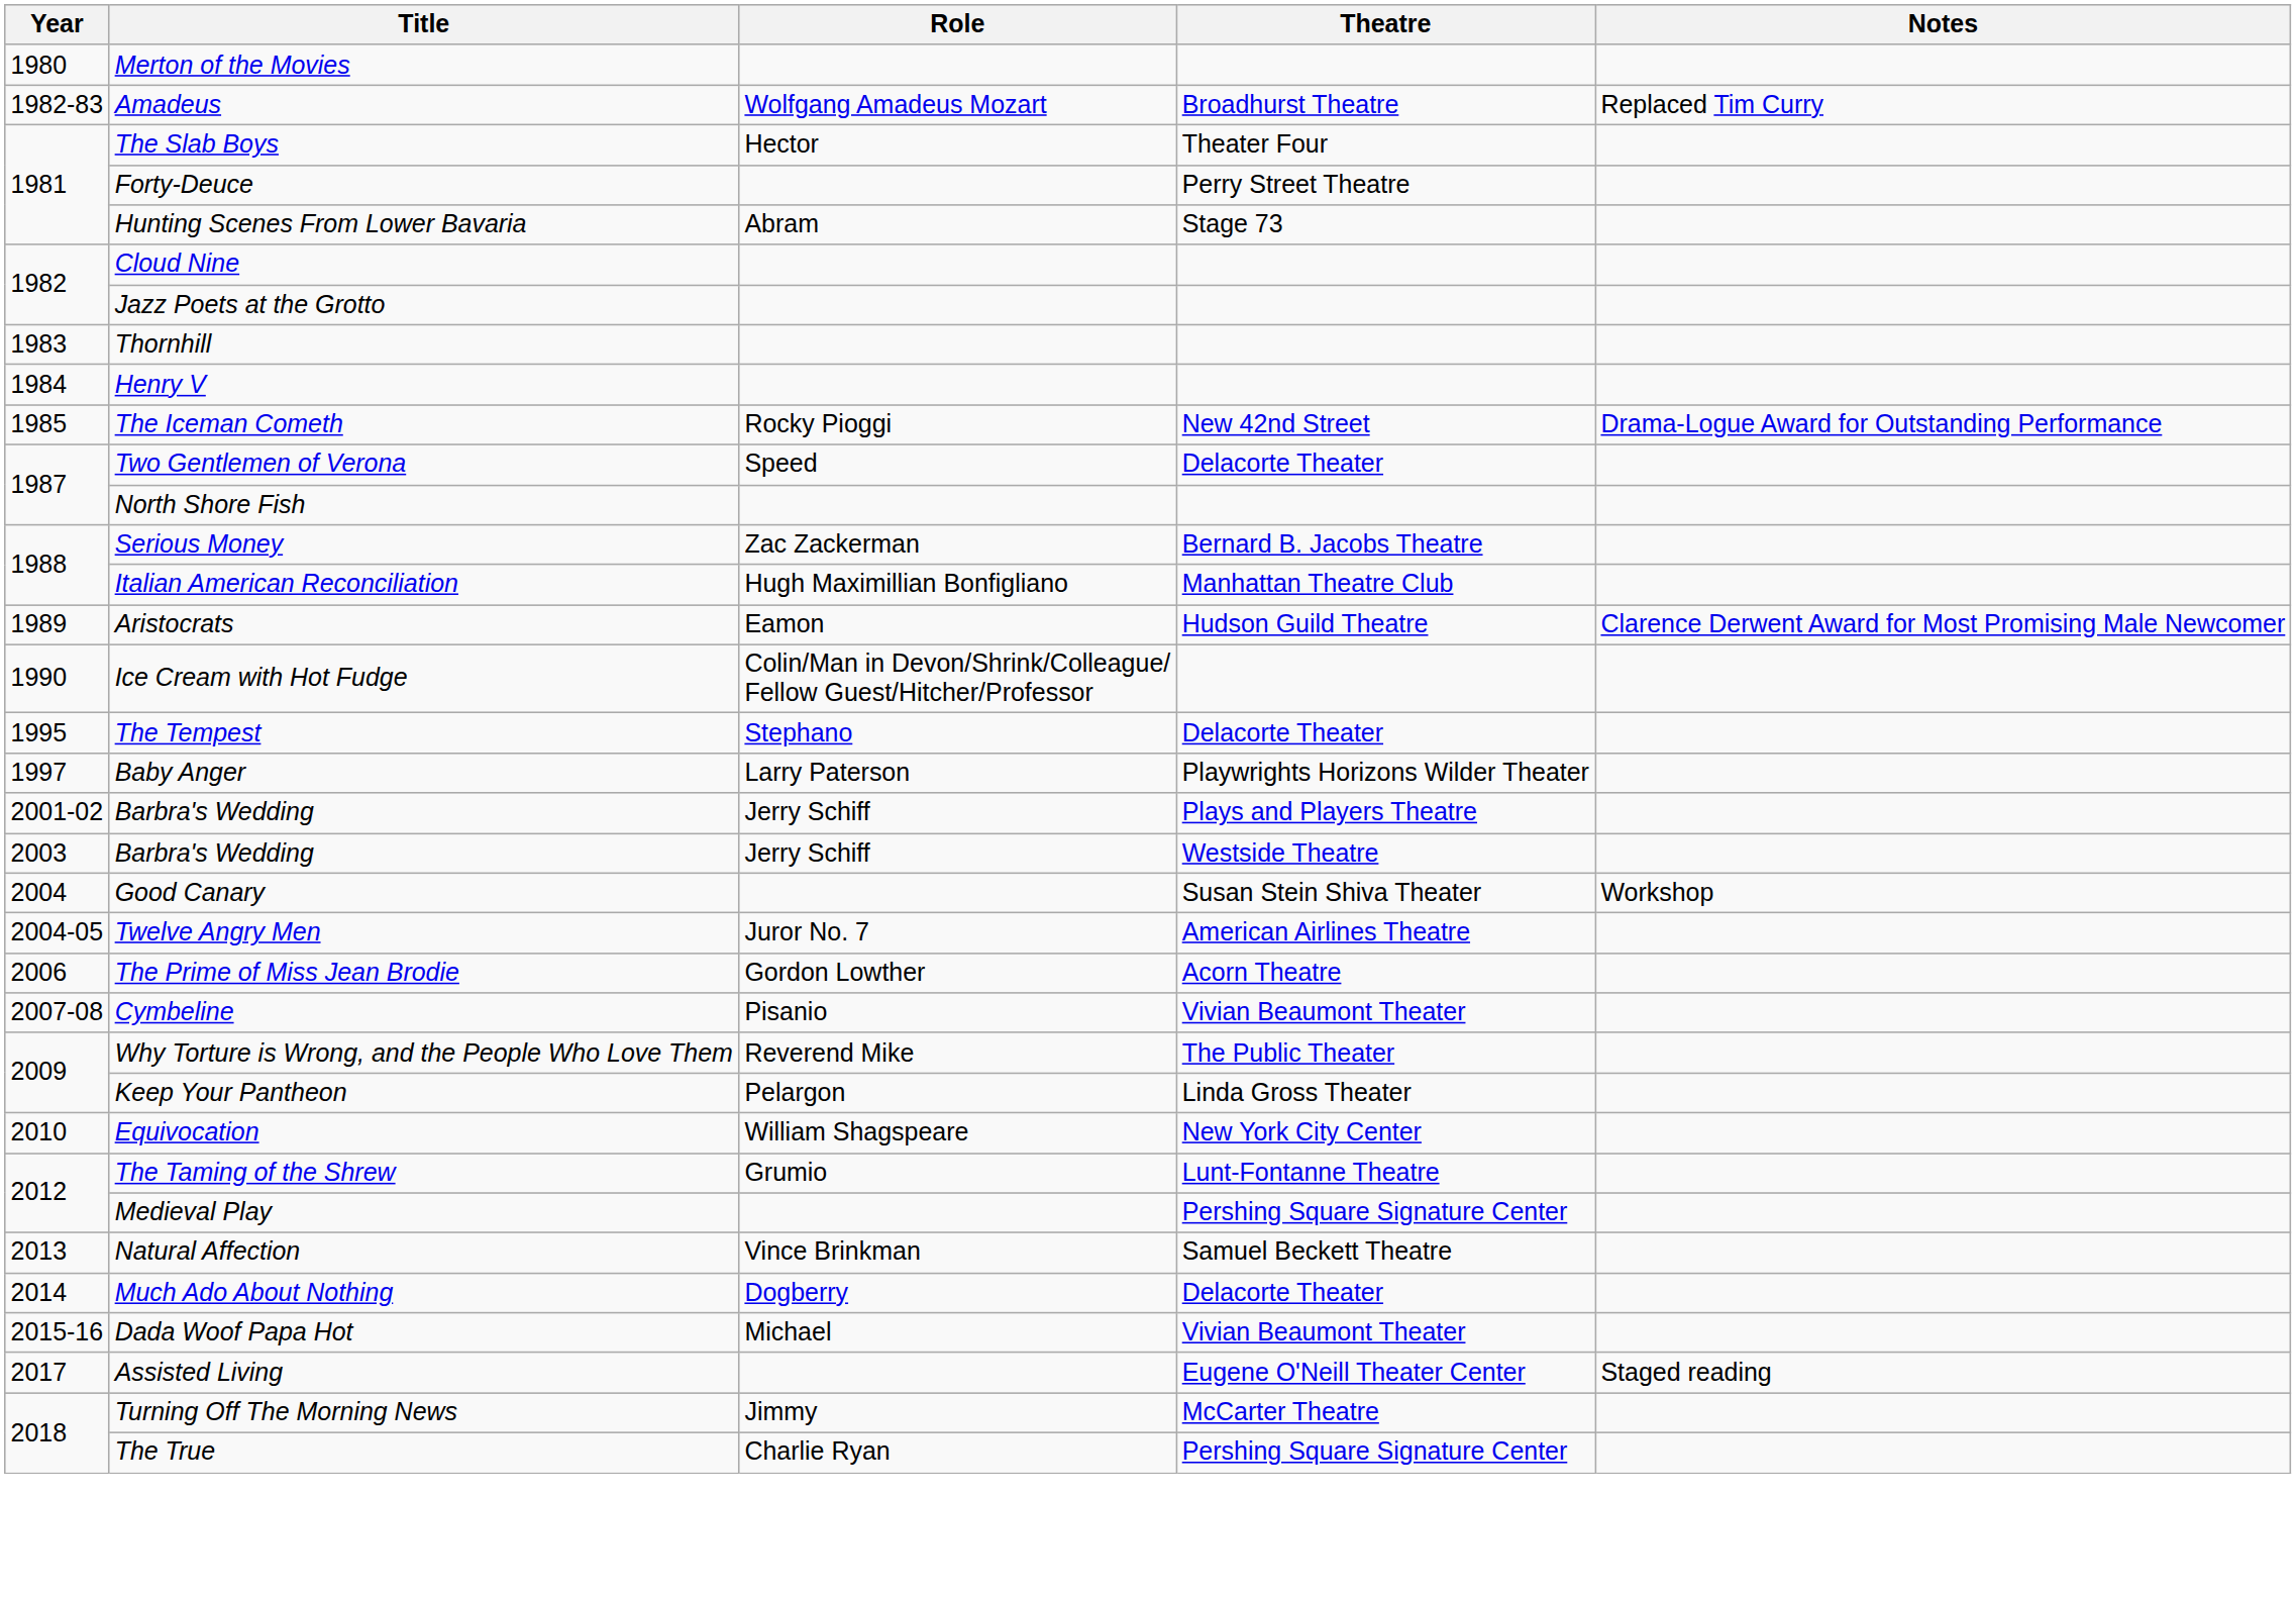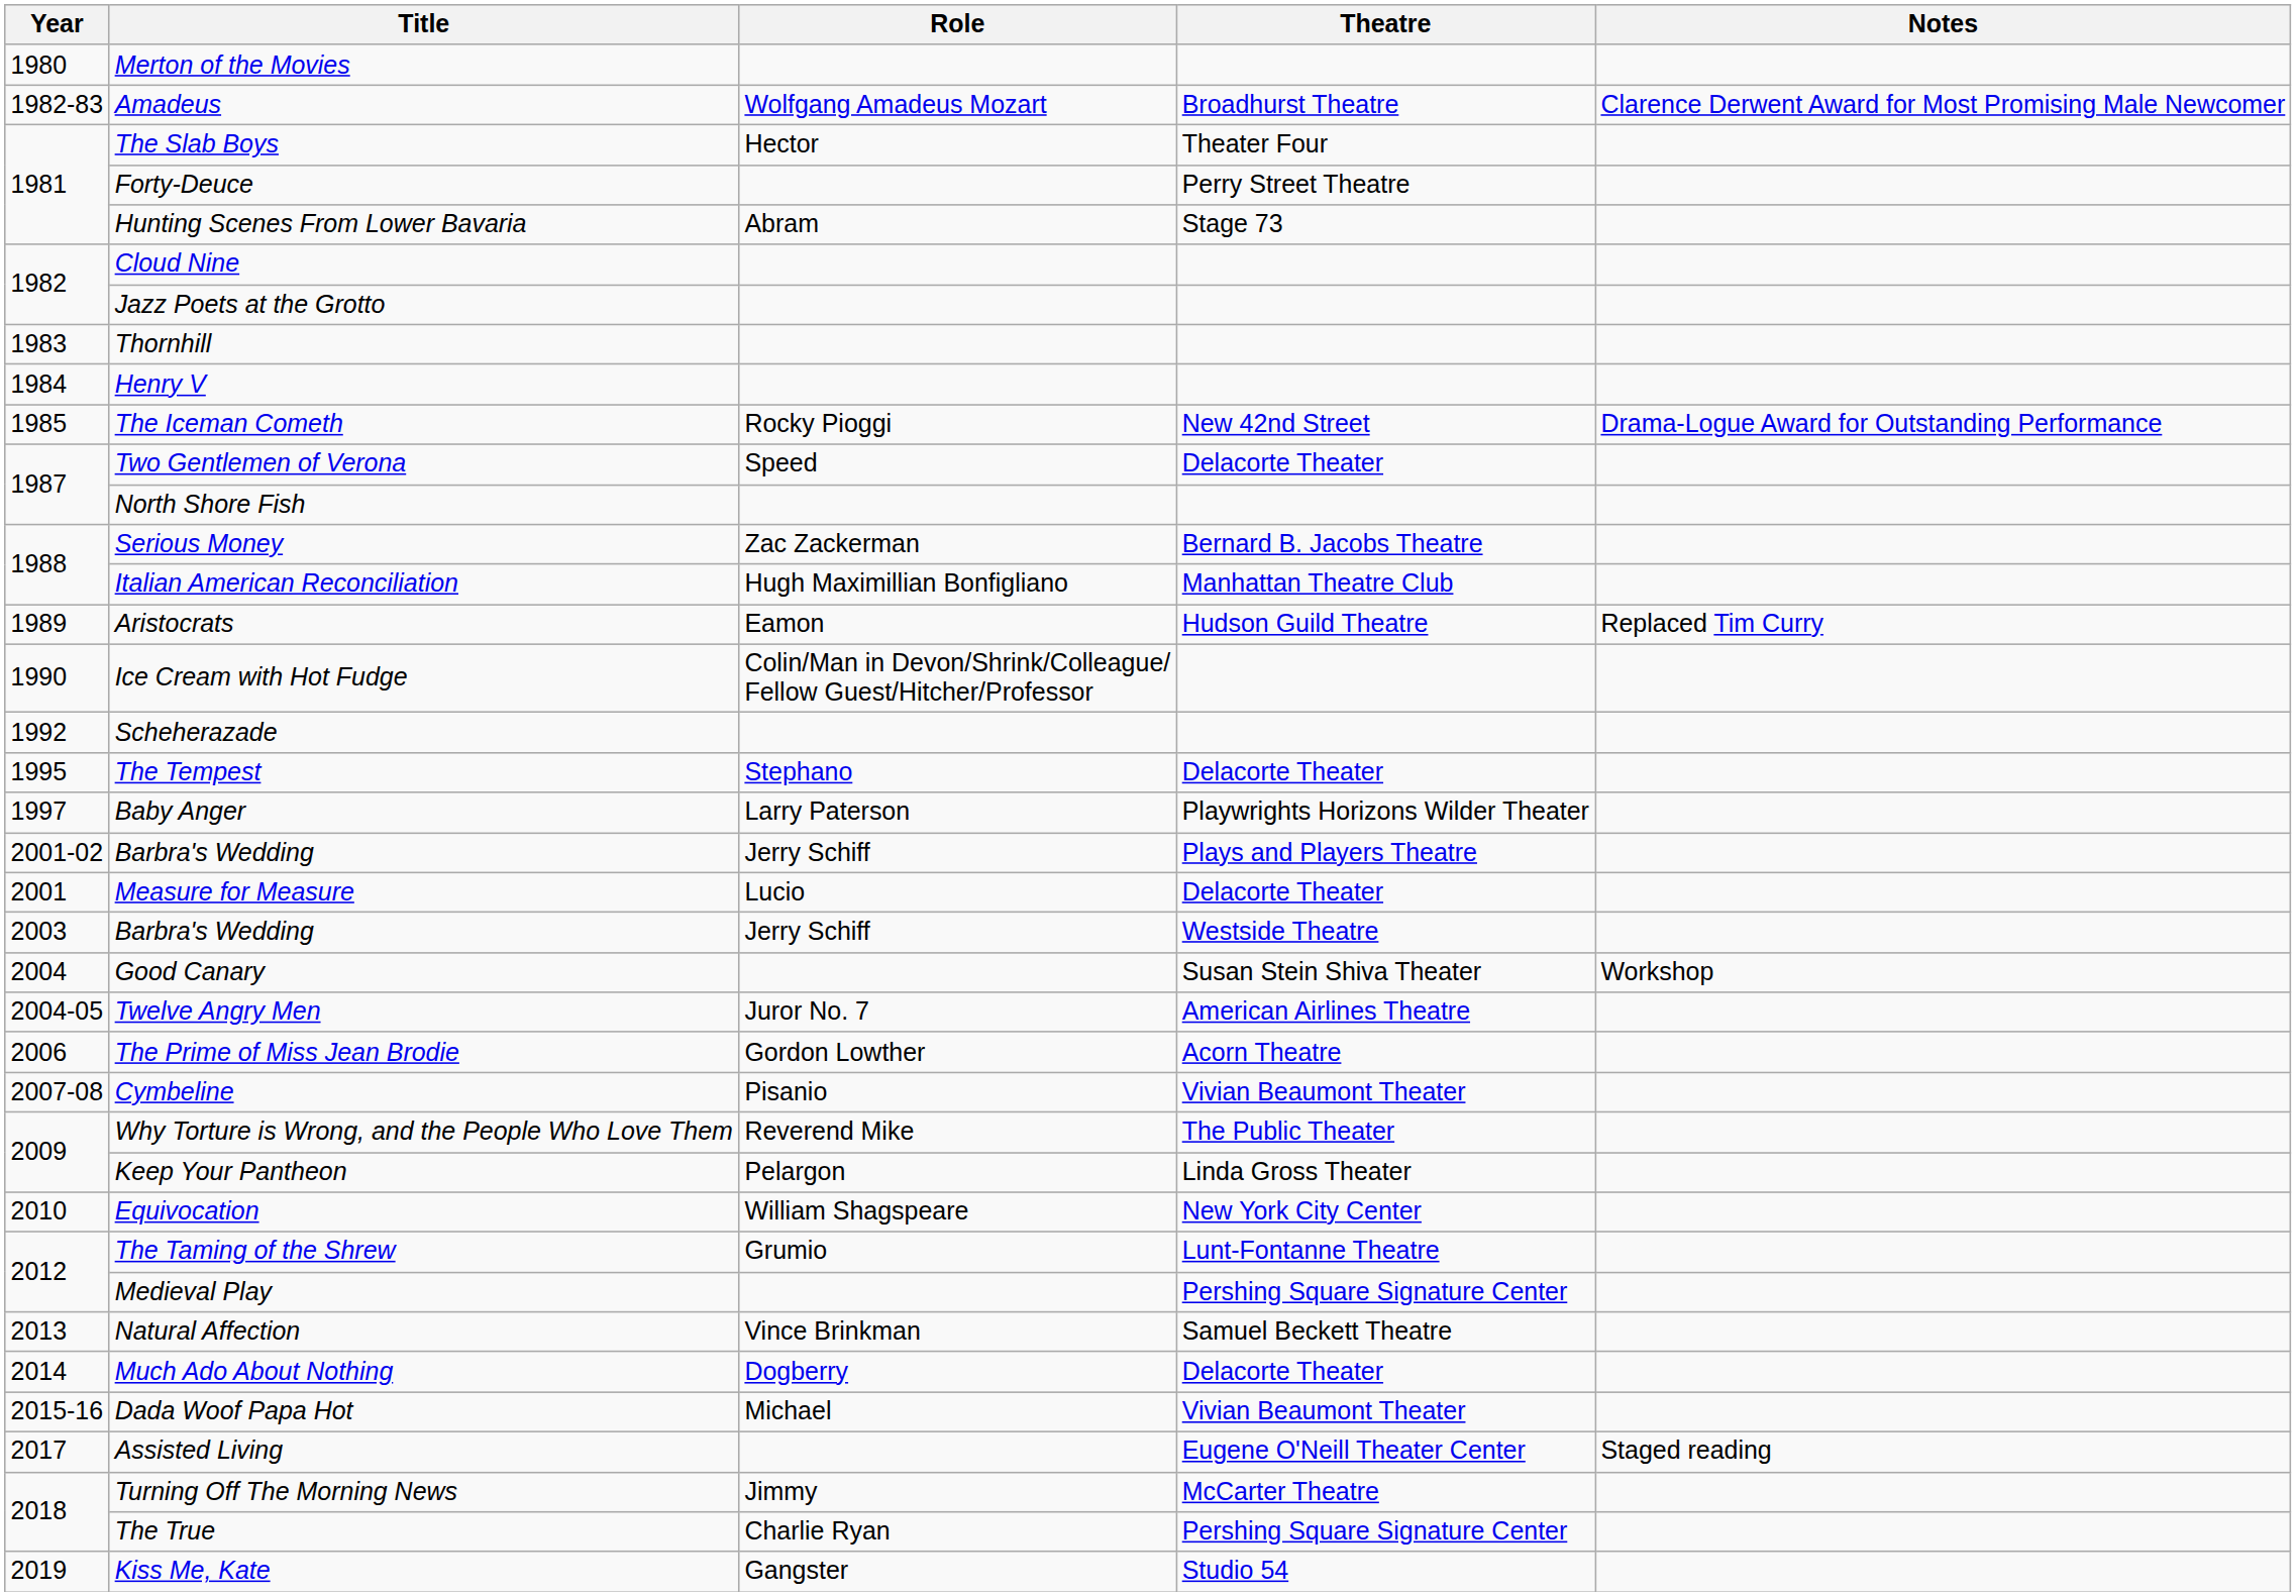Amadeus | Notes: Replaced Tim Curry -> Clarence Derwent Award for Most Promising Male Newcomer
Aristocrats | Notes: Clarence Derwent Award for Most Promising Male Newcomer -> Replaced Tim Curry
+ row: 1992 | Scheherazade
+ row: 2001 | Measure for Measure | Lucio | Delacorte Theater
+ row: 2019 | Kiss Me, Kate | Gangster | Studio 54
